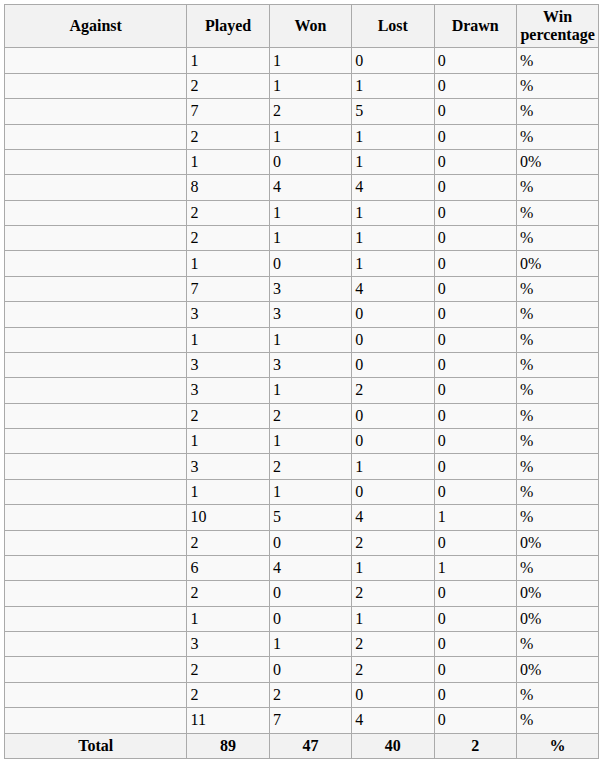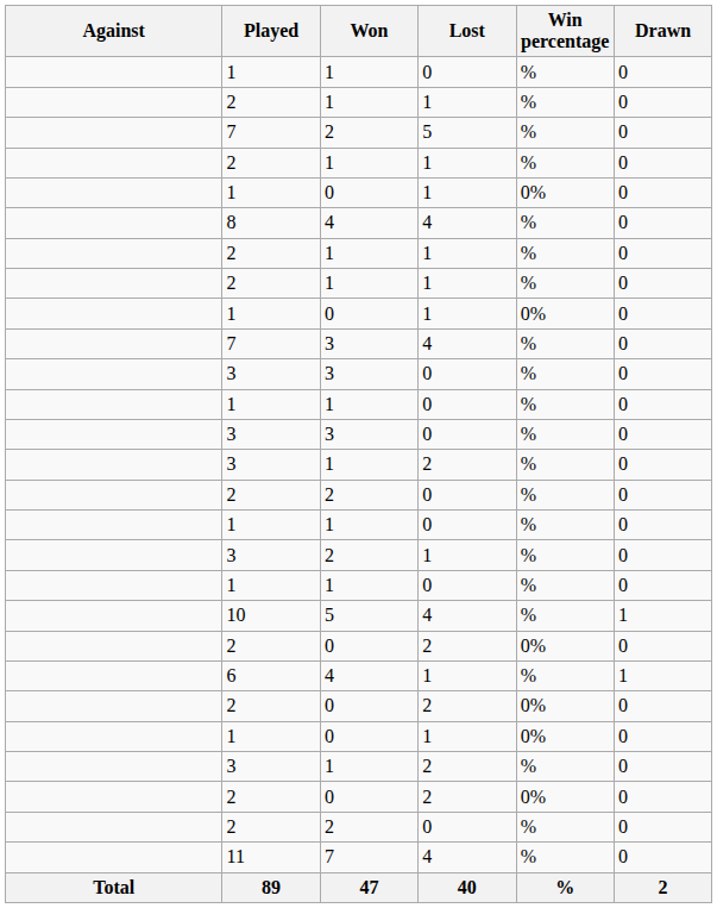columns swapped: Drawn <-> Win percentage
